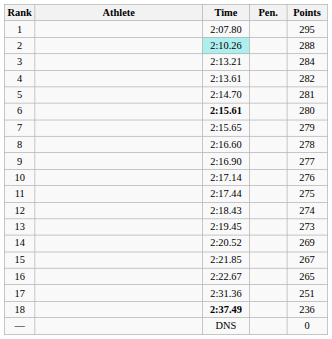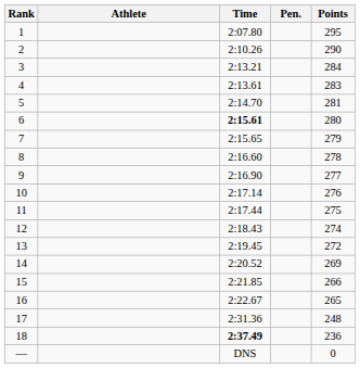2 | Time: paleturquoise background -> no background
2 | Points: 288 -> 290
4 | Points: 282 -> 283
13 | Points: 273 -> 272
15 | Points: 267 -> 266
17 | Points: 251 -> 248
